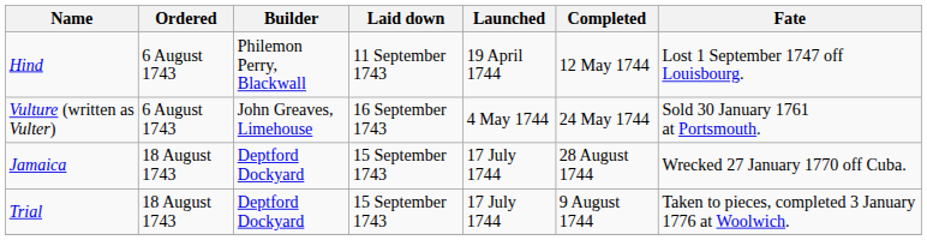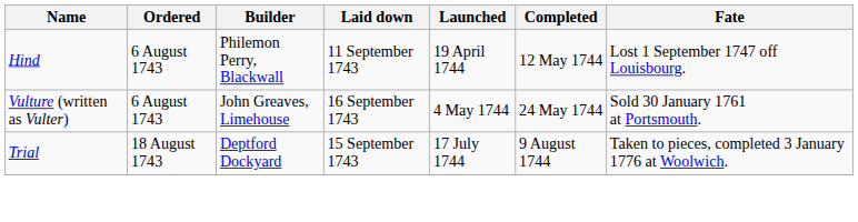- row: Jamaica | 18 August 1743 | Deptford Dockyard | 15 September 1743 | 17 July 1744 | 28 August 1744 | Wrecked 27 January 1770 off Cuba.
